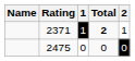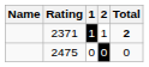columns swapped: 2 <-> Total
